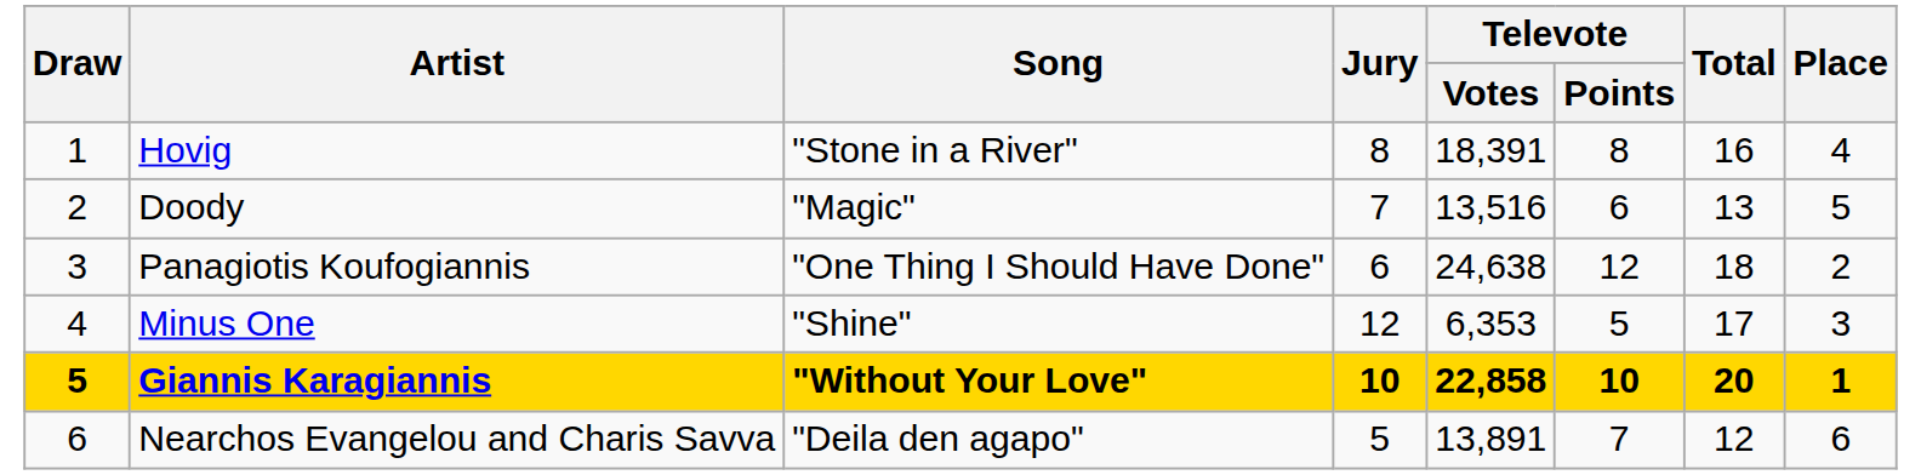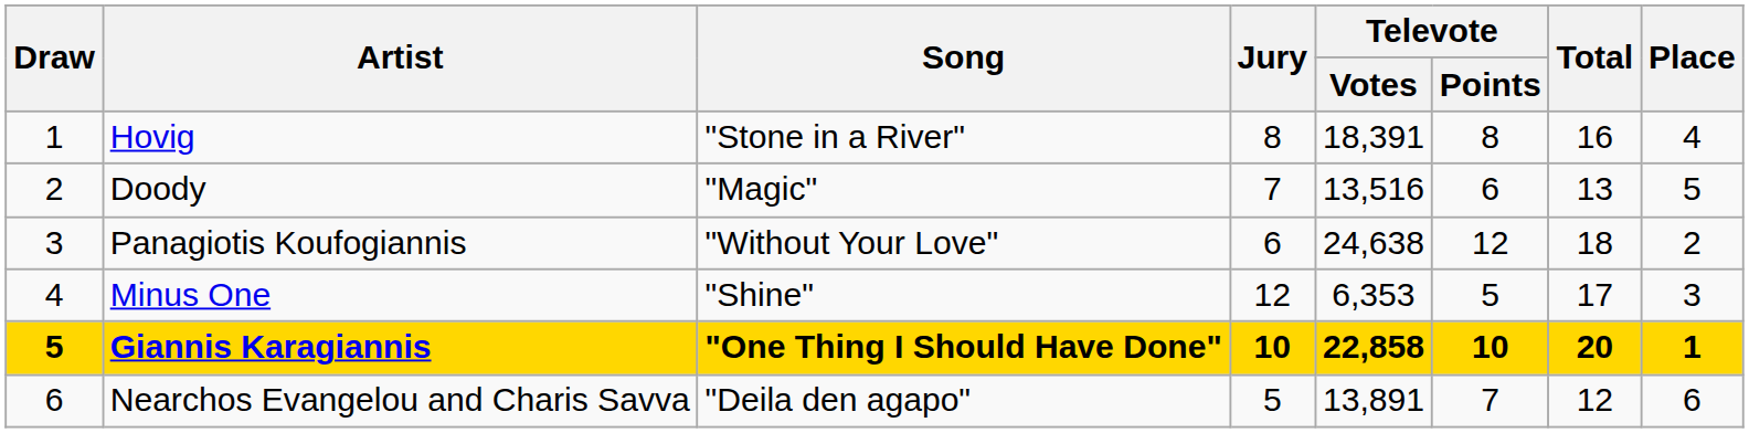Panagiotis Koufogiannis | Song: "One Thing I Should Have Done" -> "Without Your Love"
Giannis Karagiannis | Song: "Without Your Love" -> "One Thing I Should Have Done"
